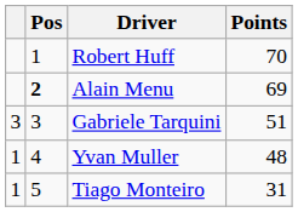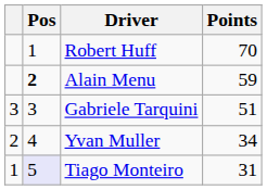Alain Menu | Points: 69 -> 59
Yvan Muller | column 1: 1 -> 2
Yvan Muller | Points: 48 -> 34
Tiago Monteiro | Pos: no background -> lavender background
